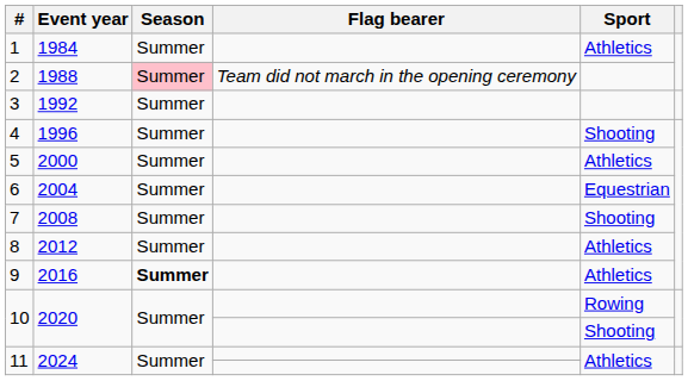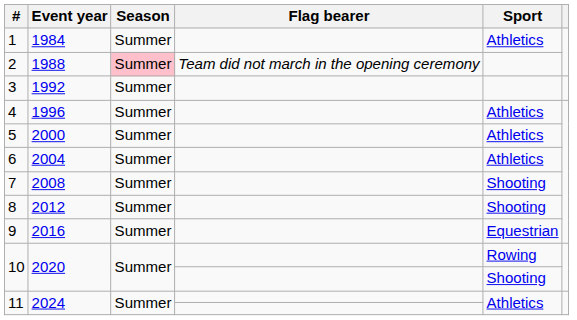4 | Sport: Shooting -> Athletics
6 | Sport: Equestrian -> Athletics
8 | Sport: Athletics -> Shooting
9 | Season: bold -> normal
9 | Sport: Athletics -> Equestrian
